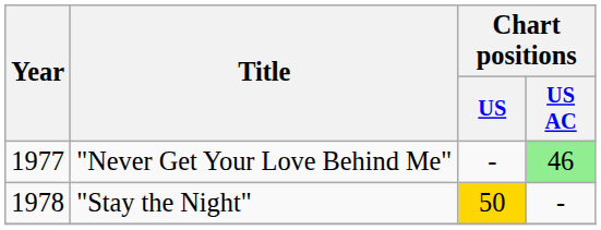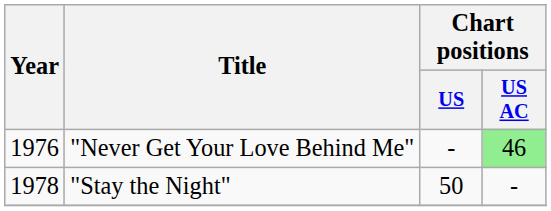"Never Get Your Love Behind Me" | Year: 1977 -> 1976
"Stay the Night" | Chart positions / US: gold background -> no background
